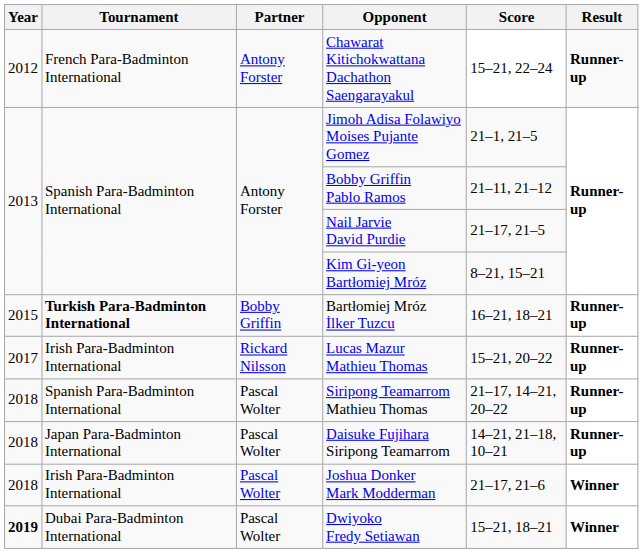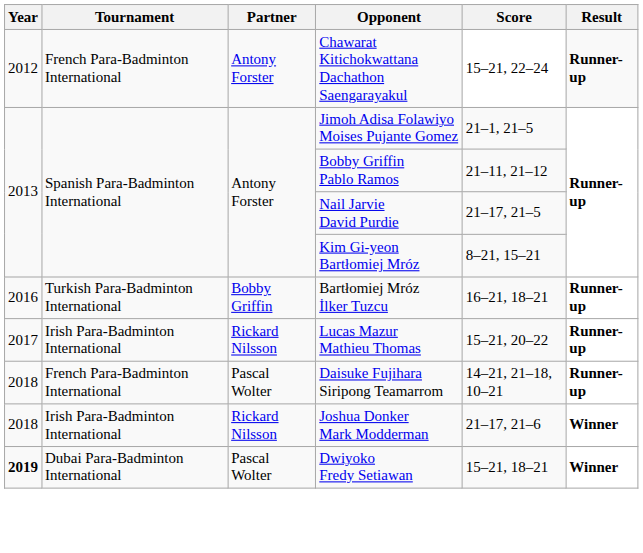Bartłomiej Mróz İlker Tuzcu | Year: 2015 -> 2016
Bartłomiej Mróz İlker Tuzcu | Tournament: bold -> normal
- row: 2018 | Spanish Para-Badminton International | Pascal Wolter | Siripong Teamarrom Mathieu Thomas | 21–17, 14–21, 20–22 | Runner-up
Daisuke Fujihara Siripong Teamarrom | Tournament: Japan Para-Badminton International -> French Para-Badminton International
Joshua Donker Mark Modderman | Partner: Pascal Wolter -> Rickard Nilsson
